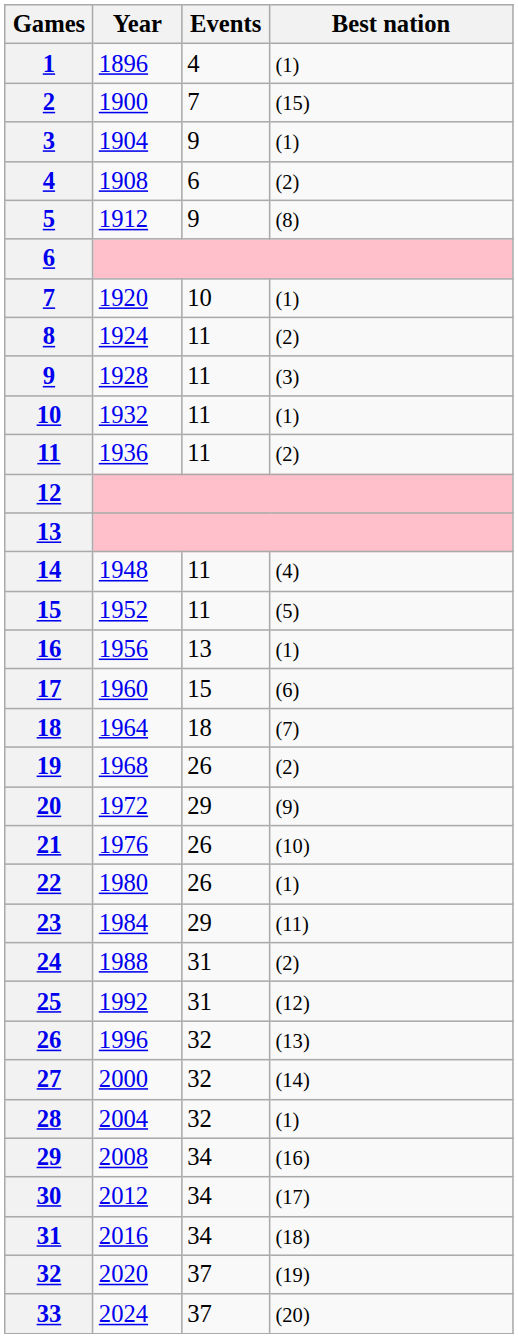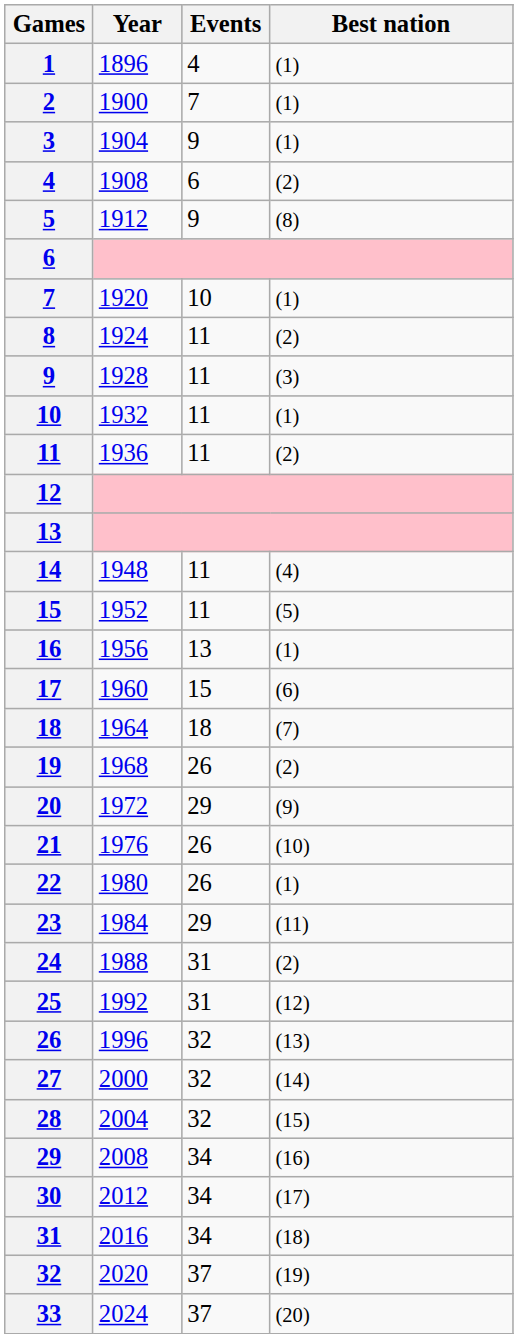2 | Best nation: (15) -> (1)
28 | Best nation: (1) -> (15)
